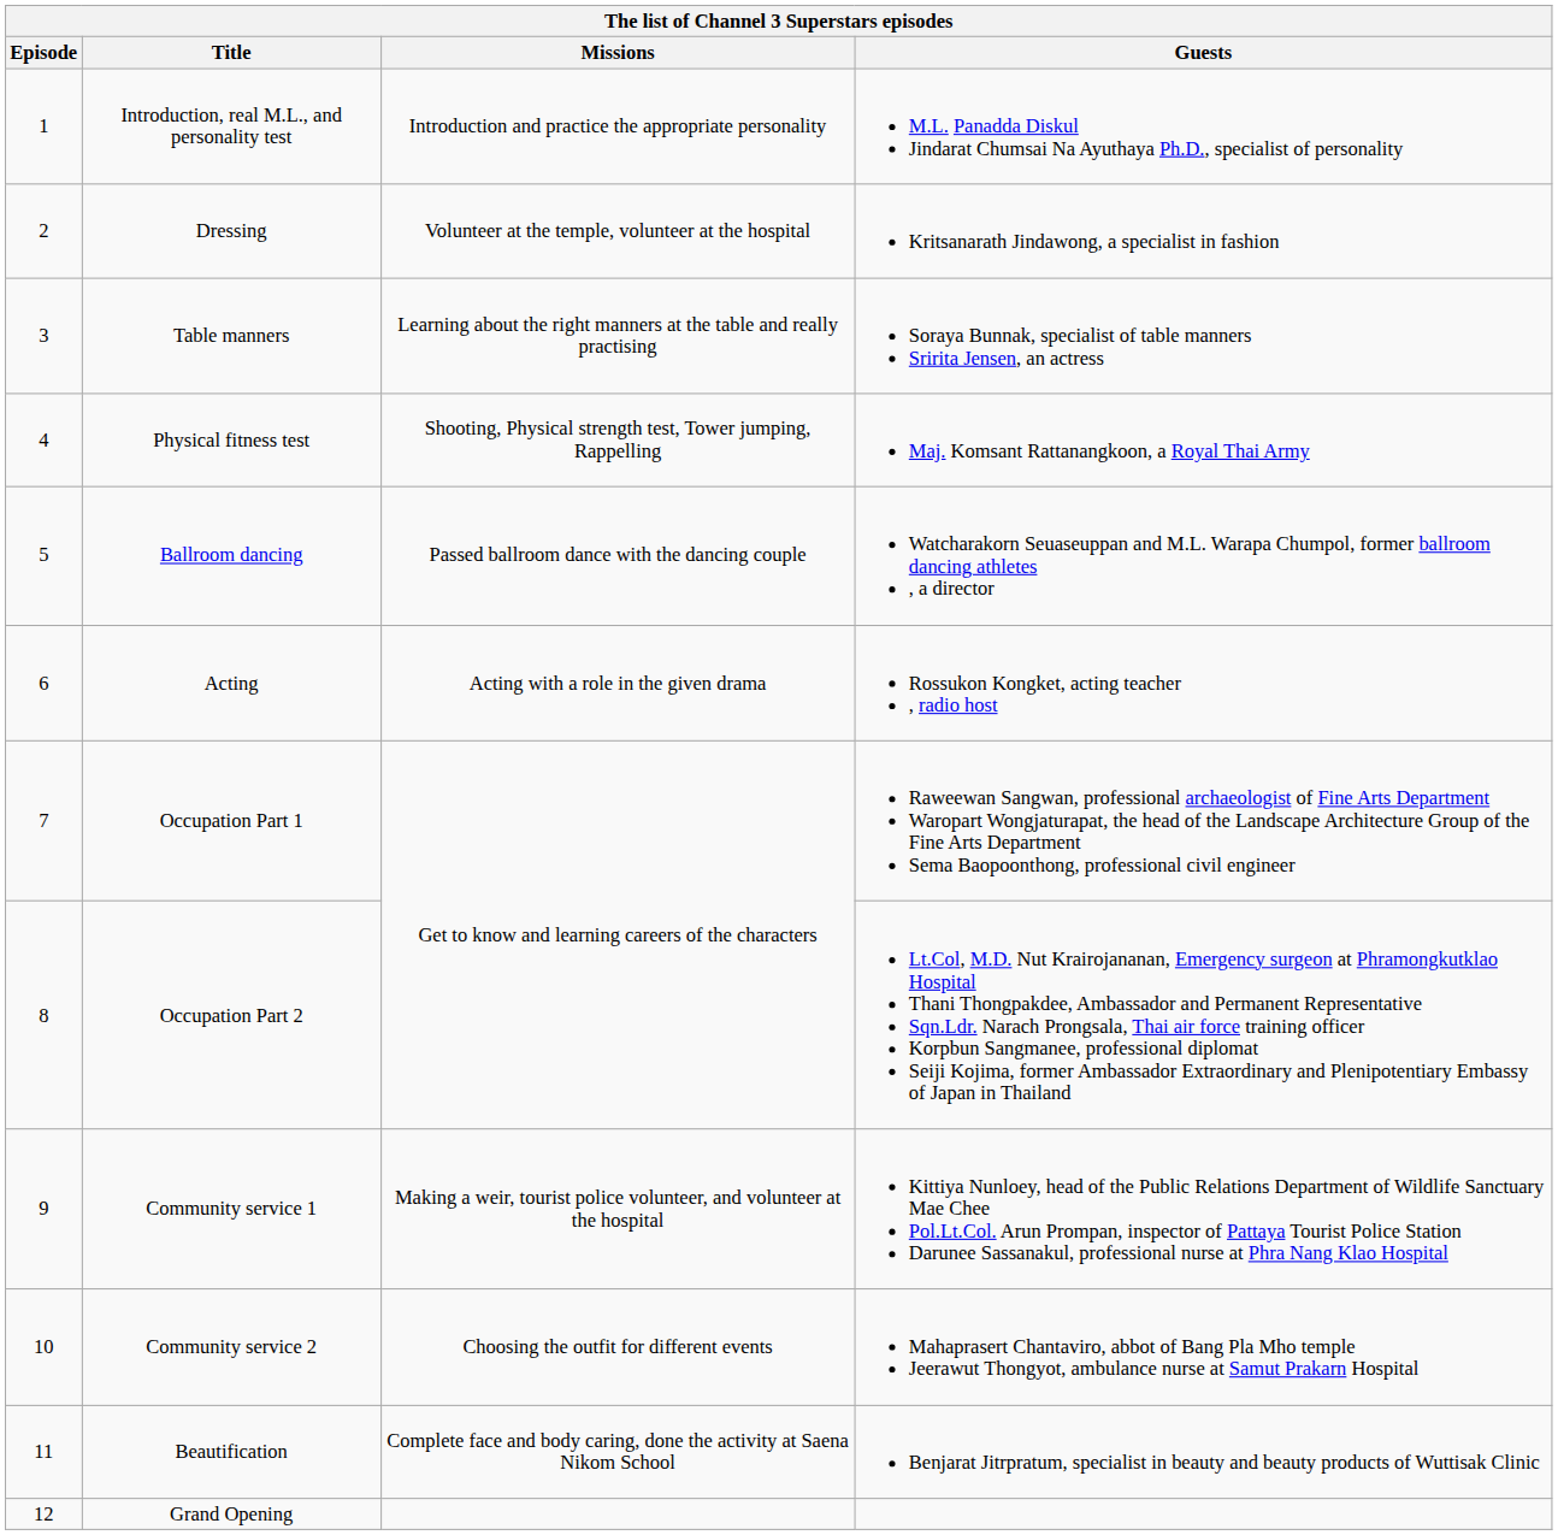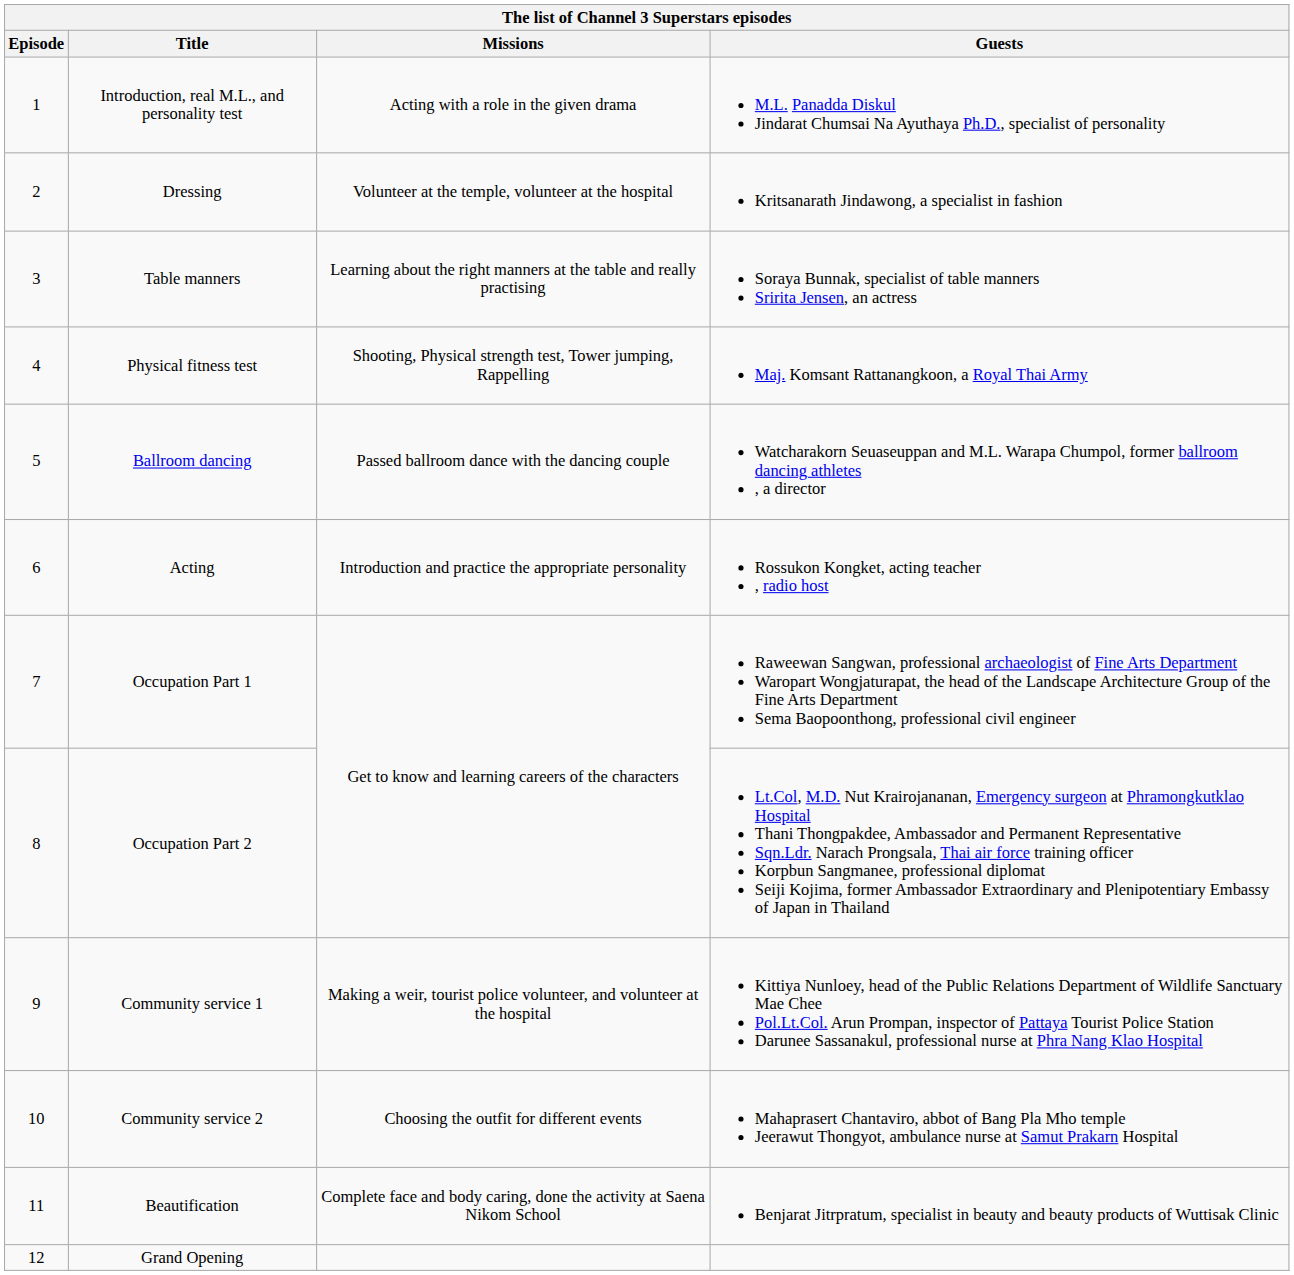Introduction, real M.L., and personality test | Missions: Introduction and practice the appropriate personality -> Acting with a role in the given drama
Acting | Missions: Acting with a role in the given drama -> Introduction and practice the appropriate personality
